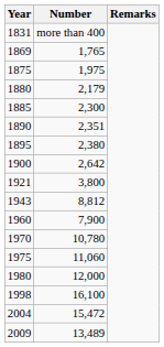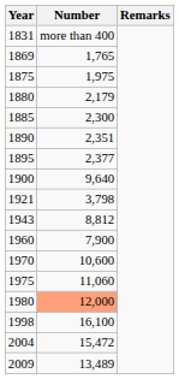1895 | Number: 2,380 -> 2,377
1900 | Number: 2,642 -> 9,640
1921 | Number: 3,800 -> 3,798
1970 | Number: 10,780 -> 10,600
1980 | Number: no background -> lightsalmon background
